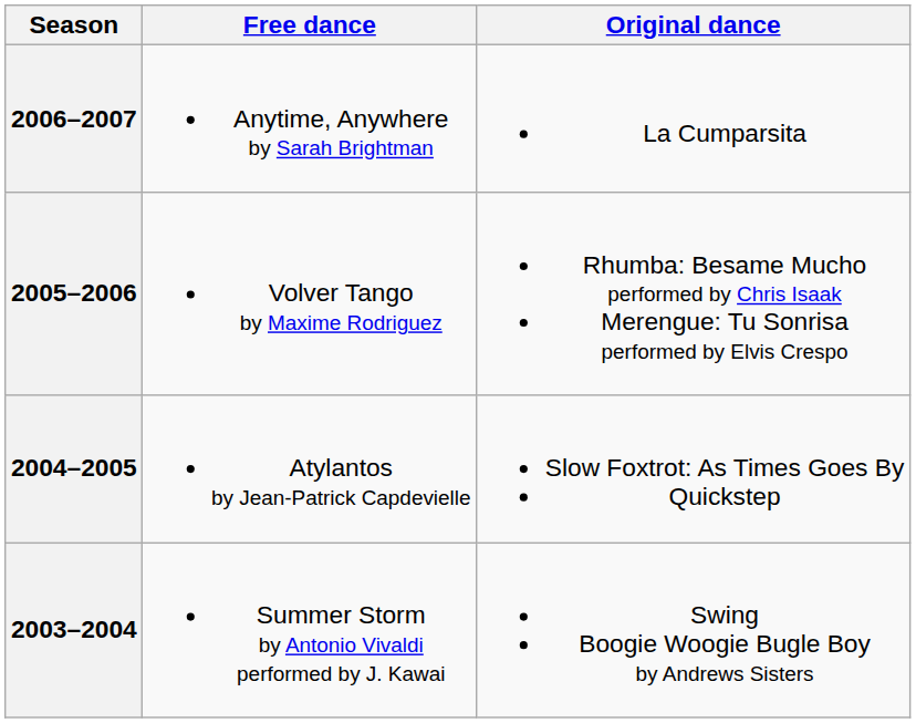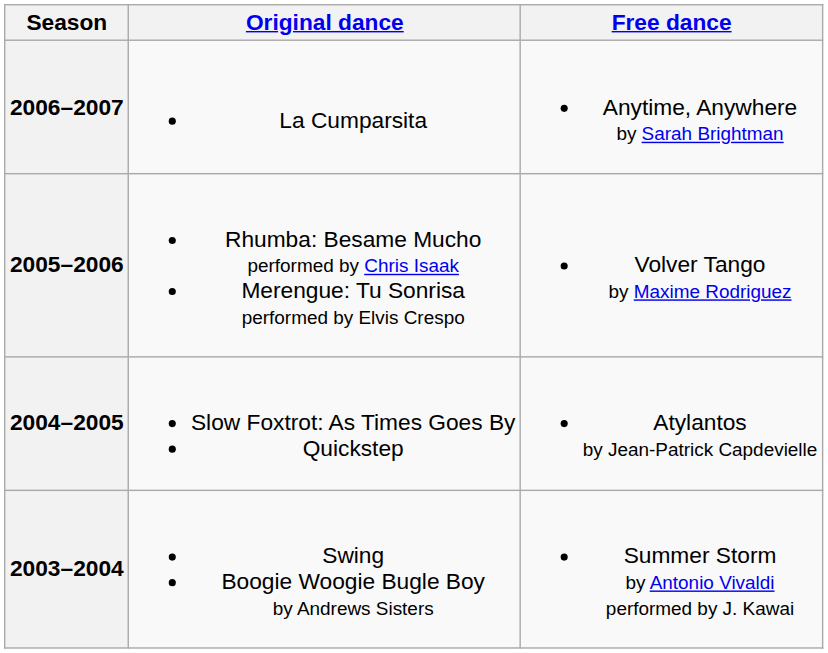columns swapped: Original dance <-> Free dance
